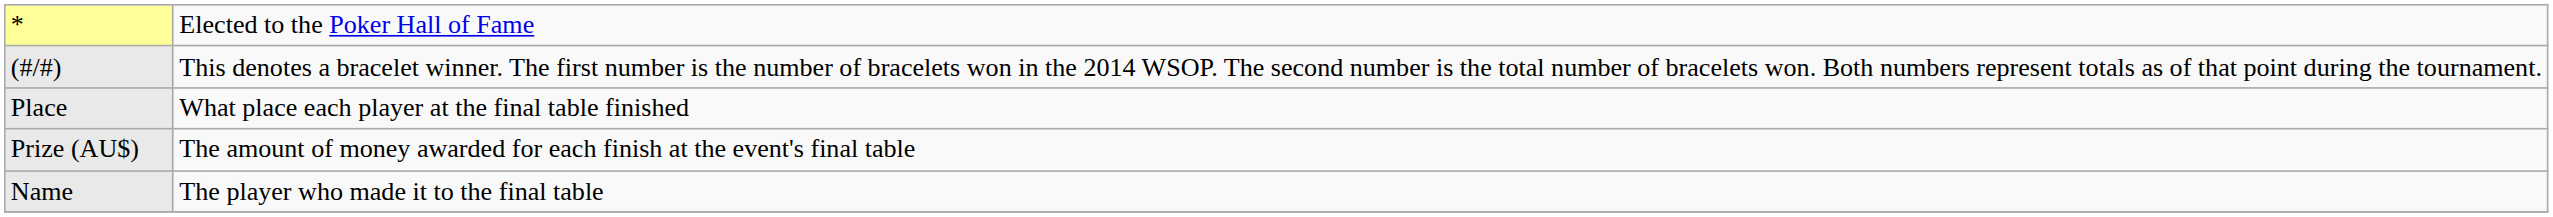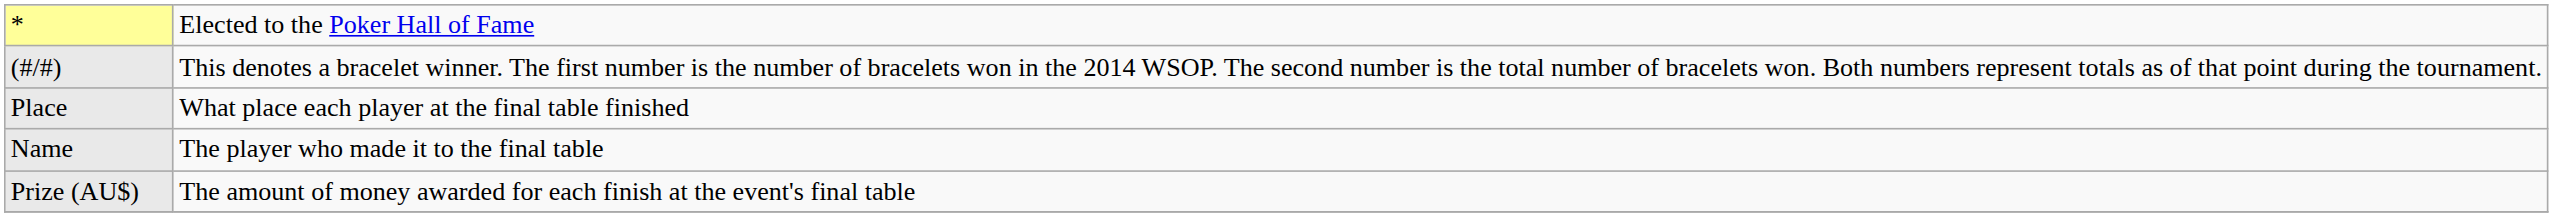rows swapped: Name <-> Prize (AU$)
